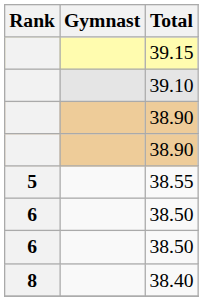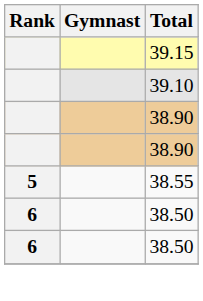- row: 8 | 38.40
